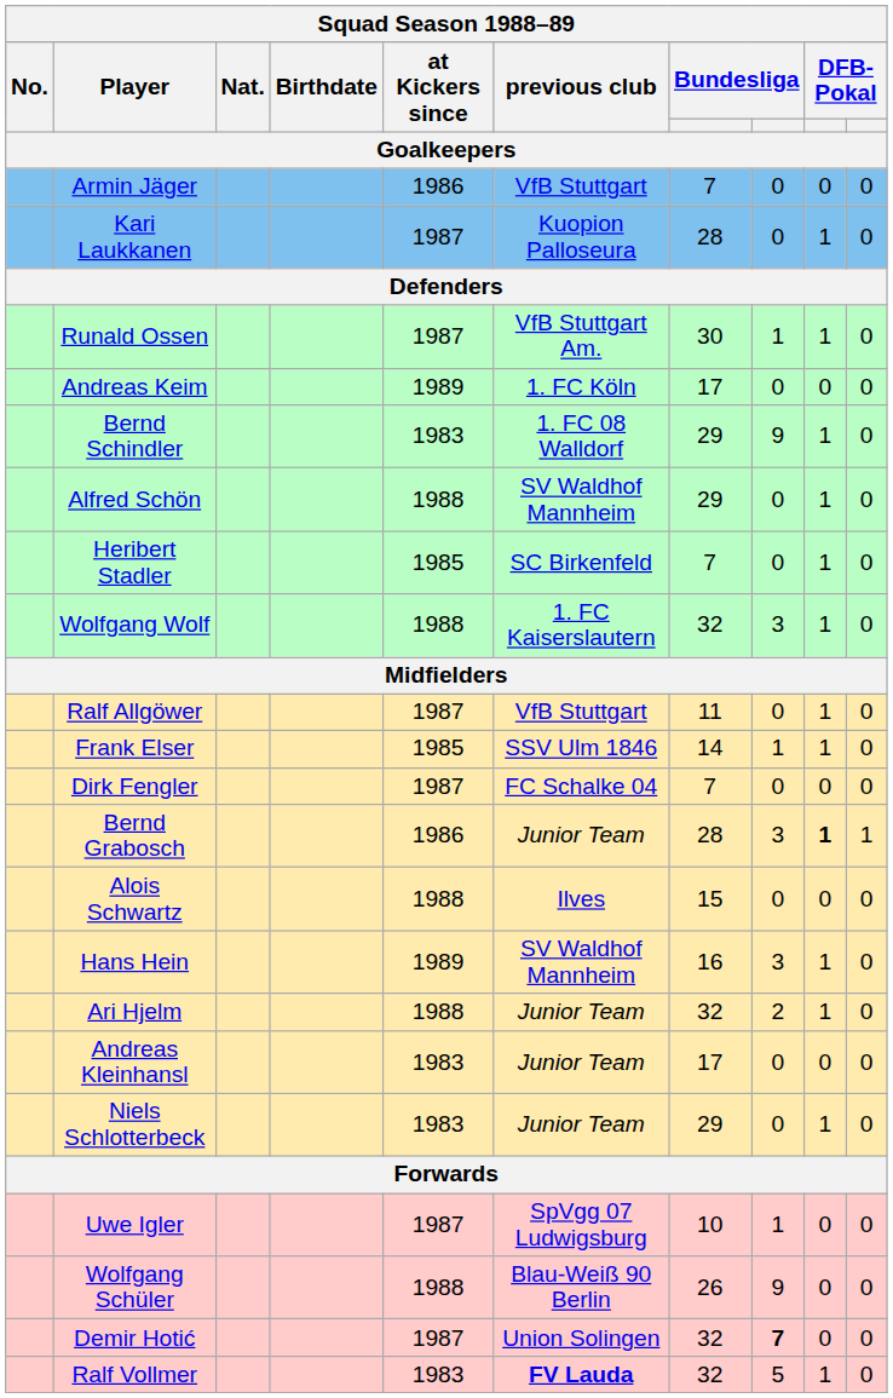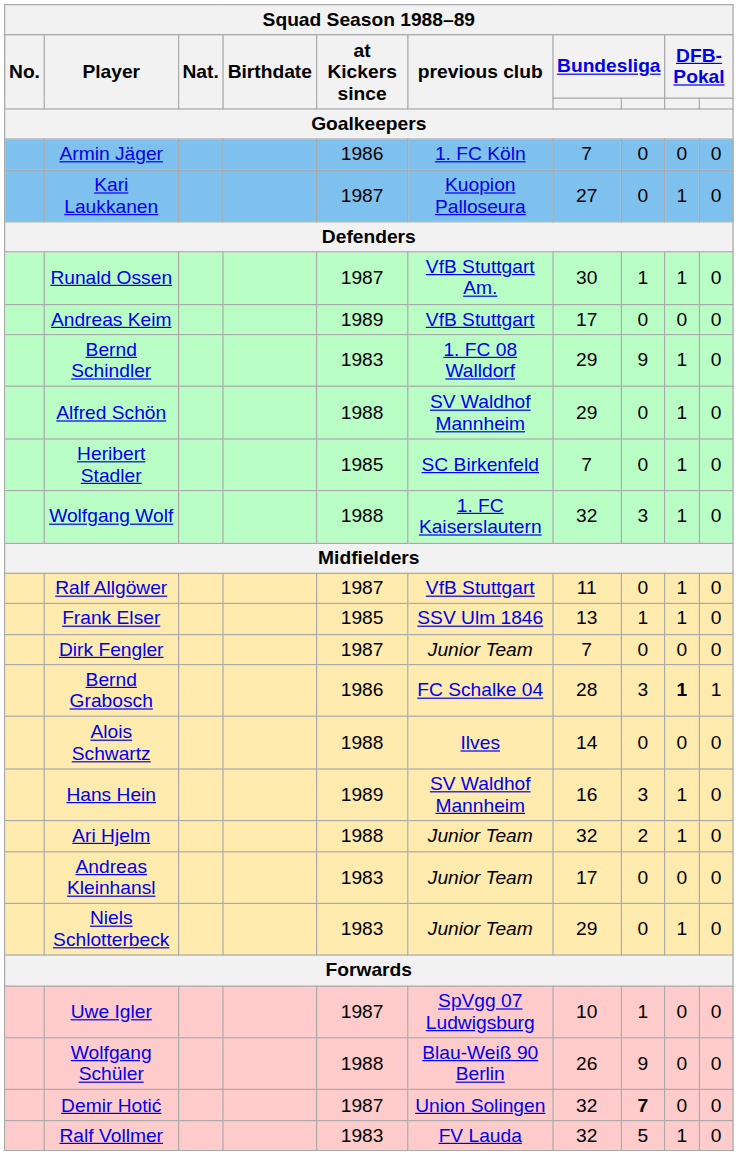Armin Jäger | previous club: VfB Stuttgart -> 1. FC Köln
Kari Laukkanen | column 7: 28 -> 27
Andreas Keim | previous club: 1. FC Köln -> VfB Stuttgart
Frank Elser | column 7: 14 -> 13
Dirk Fengler | previous club: FC Schalke 04 -> Junior Team
Bernd Grabosch | previous club: Junior Team -> FC Schalke 04
Alois Schwartz | column 7: 15 -> 14
Ralf Vollmer | previous club: bold -> normal
